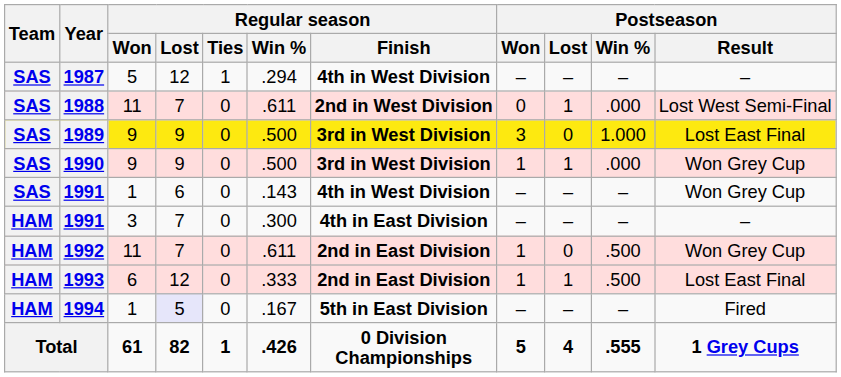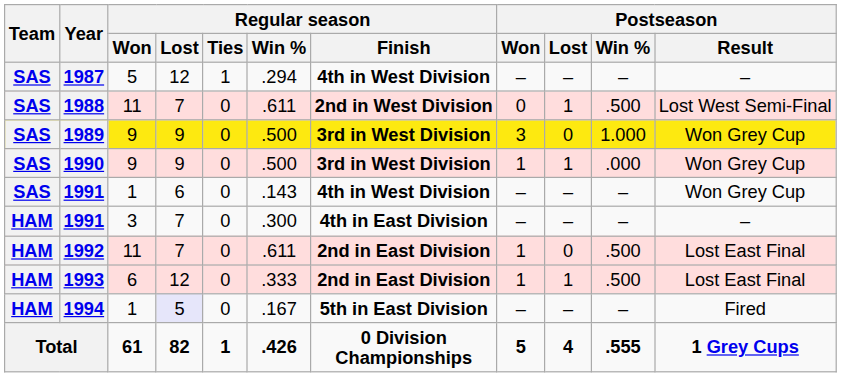1988 | Postseason / Win %: .000 -> .500
1989 | Postseason / Result: Lost East Final -> Won Grey Cup
1992 | Postseason / Result: Won Grey Cup -> Lost East Final
